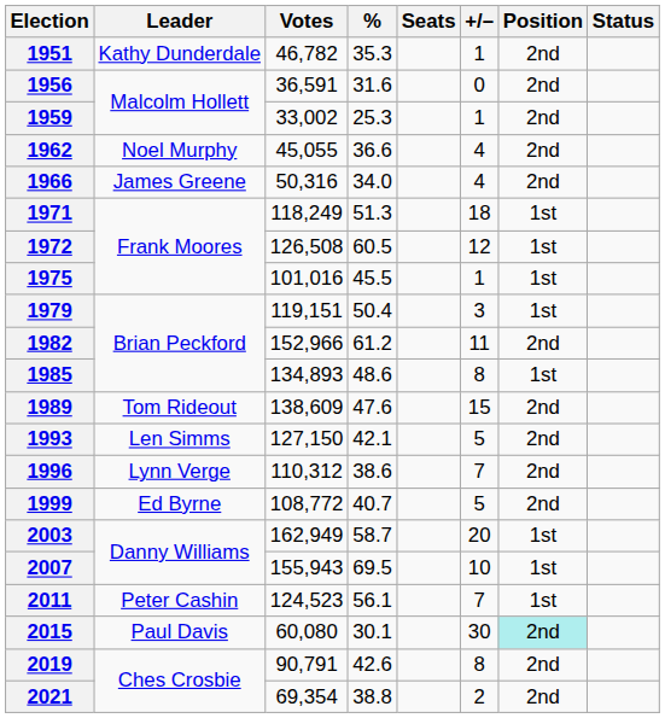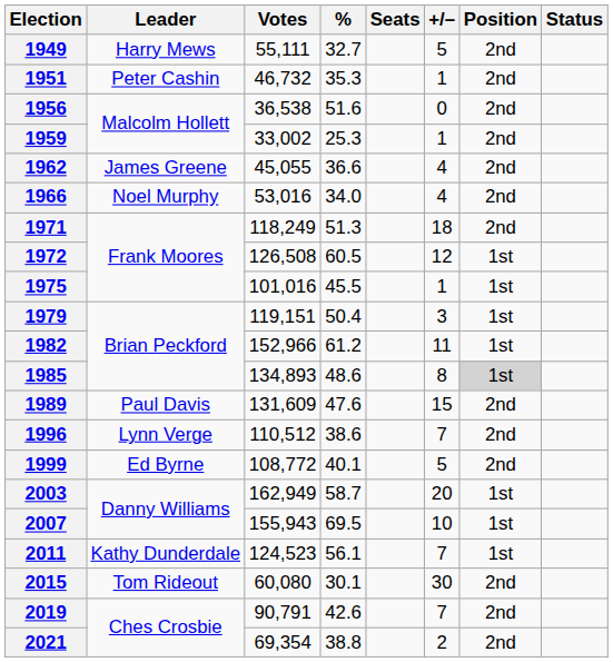+ row: 1949 | Harry Mews | 55,111 | 32.7 | 5 | 2nd
1951 | Leader: Kathy Dunderdale -> Peter Cashin
1951 | Votes: 46,782 -> 46,732
1956 | Votes: 36,591 -> 36,538
1956 | %: 31.6 -> 51.6
1962 | Leader: Noel Murphy -> James Greene
1966 | Leader: James Greene -> Noel Murphy
1966 | Votes: 50,316 -> 53,016
1971 | Position: 1st -> 2nd
1982 | Position: 2nd -> 1st
1985 | Position: no background -> lightgrey background
1989 | Leader: Tom Rideout -> Paul Davis
1989 | Votes: 138,609 -> 131,609
- row: 1993 | Len Simms | 127,150 | 42.1 | 5 | 2nd
1996 | Votes: 110,312 -> 110,512
1999 | %: 40.7 -> 40.1
2011 | Leader: Peter Cashin -> Kathy Dunderdale
2015 | Leader: Paul Davis -> Tom Rideout
2015 | Position: paleturquoise background -> no background
2019 | +/–: 8 -> 7
